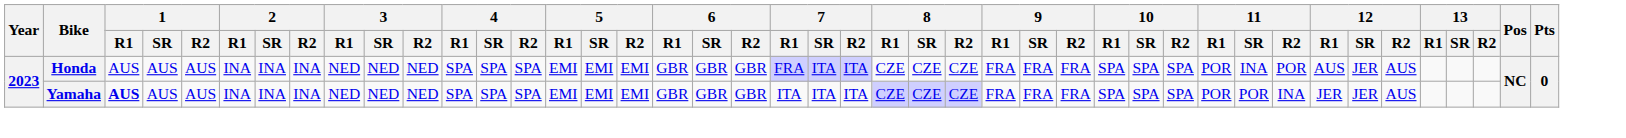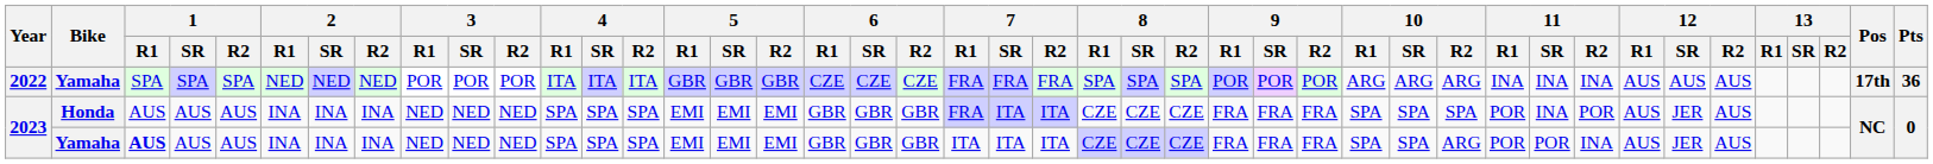+ row: 2022 | Yamaha | SPA | SPA | SPA | NED | NED | NED | POR | POR | POR | ITA | ITA | ITA | GBR | GBR | GBR | CZE | CZE | CZE | FRA | FRA | FRA | SPA | SPA | SPA | POR | POR | POR | ARG | ARG | ARG | INA | INA | INA | AUS | AUS | AUS | 17th | 36
2023 / Yamaha | 10 / R2: SPA -> ARG
2023 / Yamaha | 12 / R1: JER -> AUS
